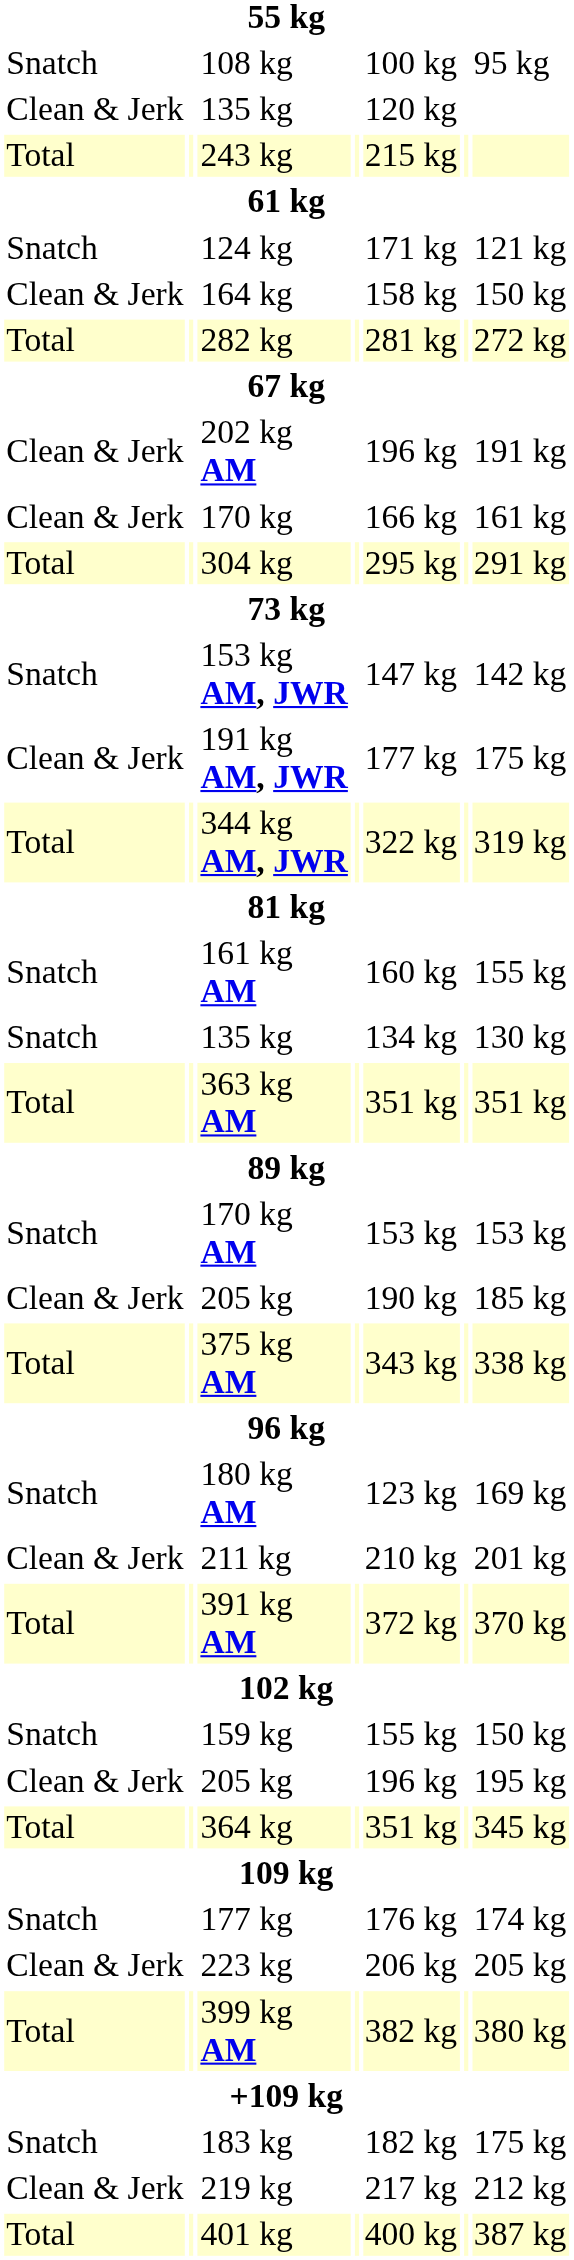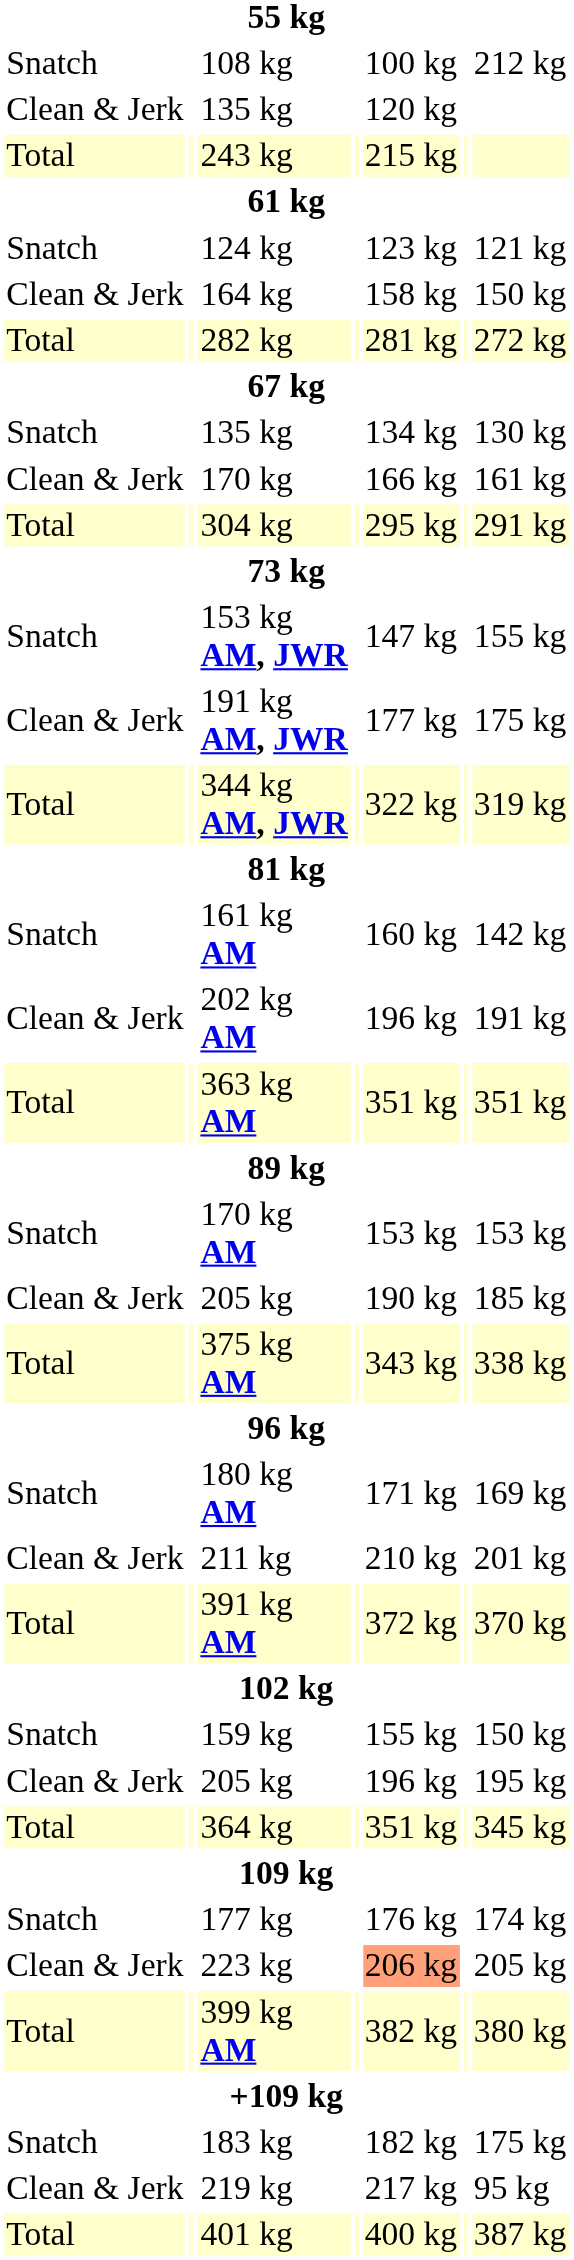108 kg | column 7: 95 kg -> 212 kg
124 kg | column 5: 171 kg -> 123 kg
rows swapped: Snatch / 135 kg <-> 202 kg AM
153 kg AM, JWR | column 7: 142 kg -> 155 kg
161 kg AM | column 7: 155 kg -> 142 kg
180 kg AM | column 5: 123 kg -> 171 kg
223 kg | column 5: no background -> lightsalmon background
219 kg | column 7: 212 kg -> 95 kg
